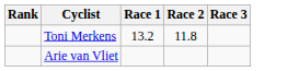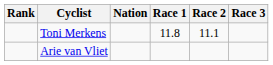+ column: Nation
Toni Merkens | Race 1: 13.2 -> 11.8
Toni Merkens | Race 2: 11.8 -> 11.1
